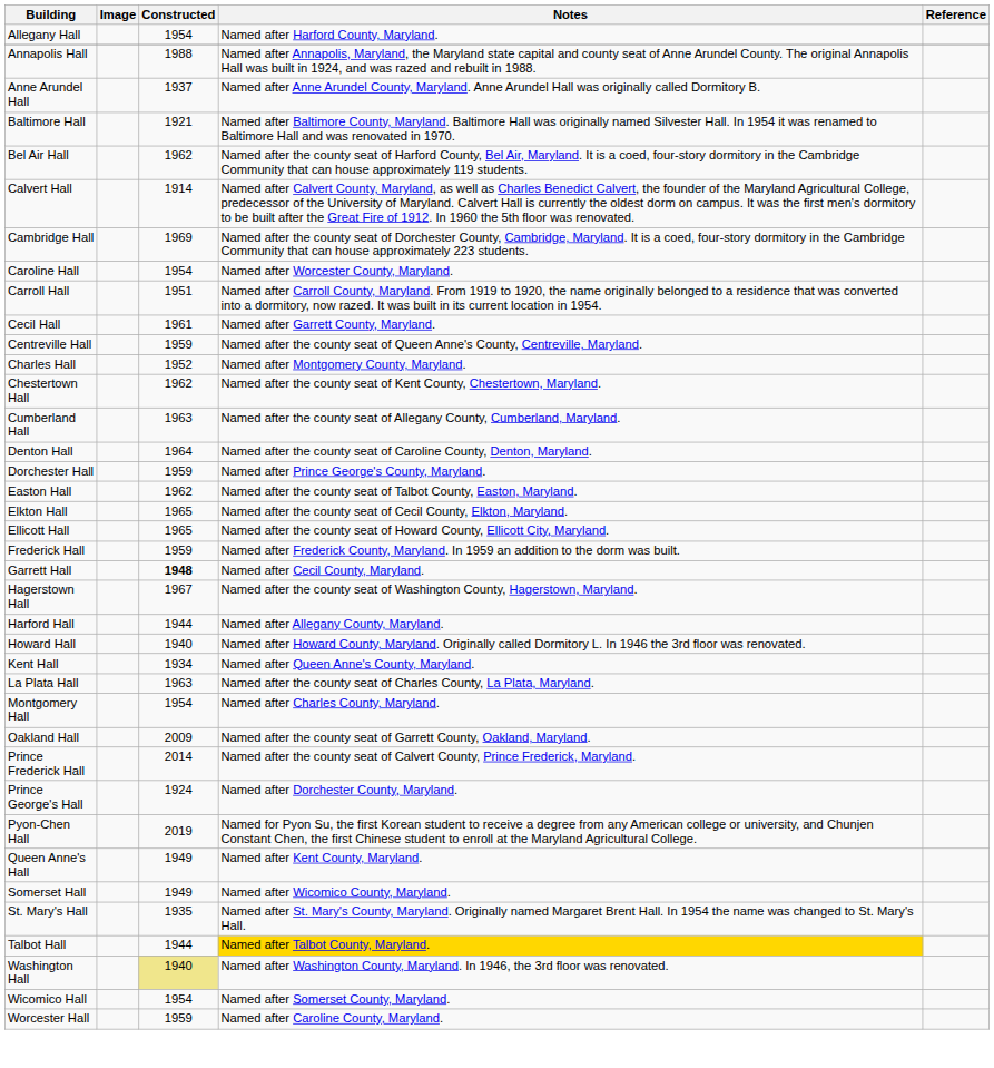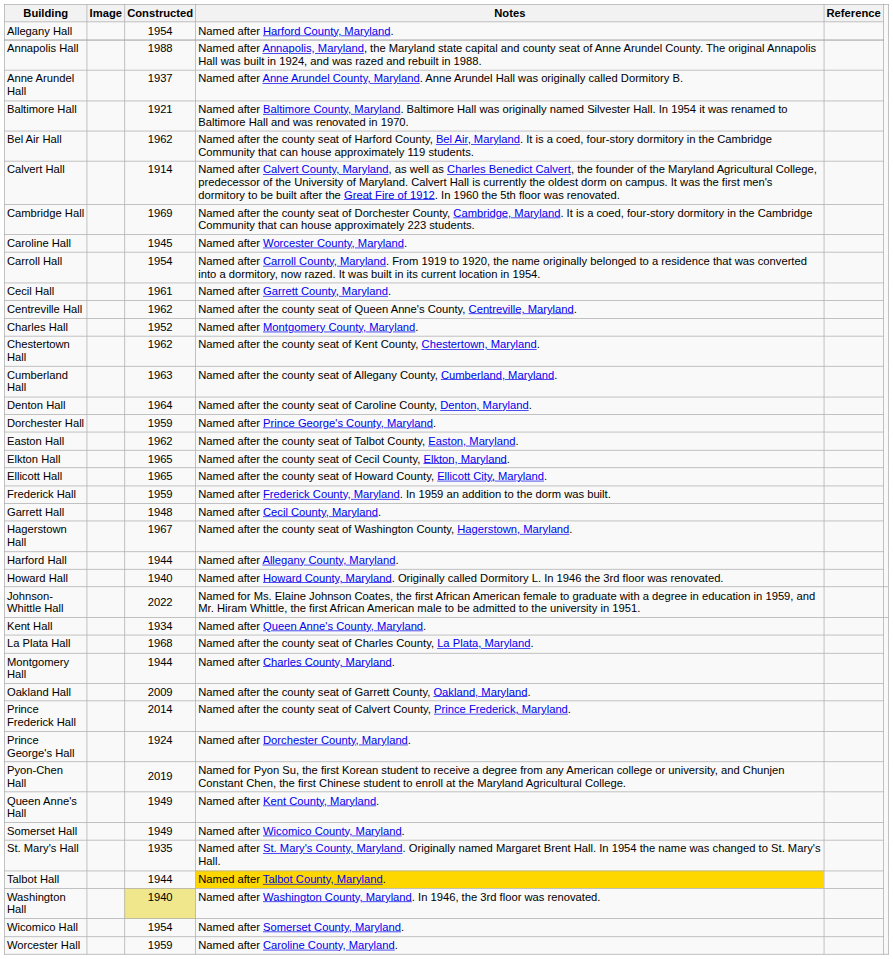Caroline Hall | Constructed: 1954 -> 1945
Carroll Hall | Constructed: 1951 -> 1954
Centreville Hall | Constructed: 1959 -> 1962
Garrett Hall | Constructed: bold -> normal
+ row: Johnson-Whittle Hall | 2022 | Named for Ms. Elaine Johnson Coates, the first African American female to graduate with a degree in education in 1959, and Mr. Hiram Whittle, the first African American male to be admitted to the university in 1951.
La Plata Hall | Constructed: 1963 -> 1968
Montgomery Hall | Constructed: 1954 -> 1944
